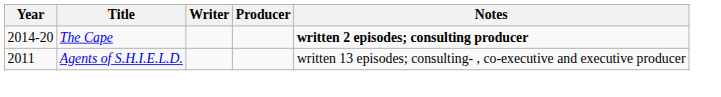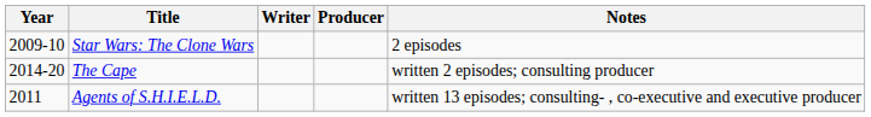+ row: 2009-10 | Star Wars: The Clone Wars | 2 episodes
The Cape | Notes: bold -> normal
